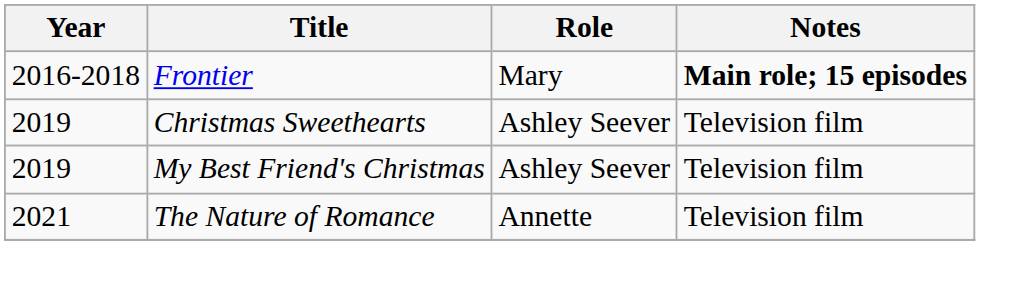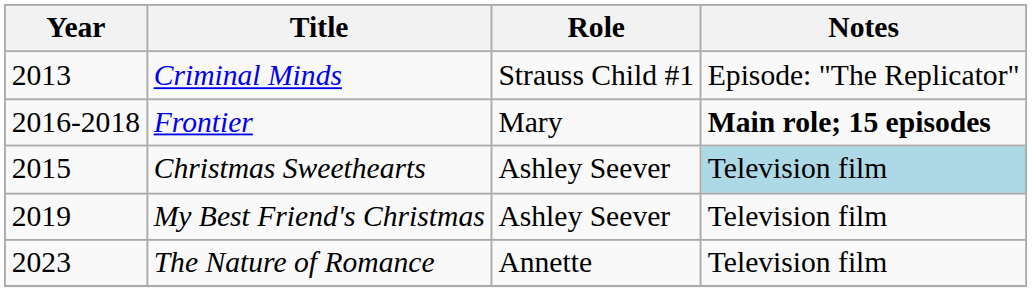+ row: 2013 | Criminal Minds | Strauss Child #1 | Episode: "The Replicator"
Christmas Sweethearts | Year: 2019 -> 2015
Christmas Sweethearts | Notes: no background -> lightblue background
The Nature of Romance | Year: 2021 -> 2023
